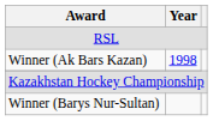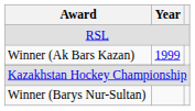Winner (Ak Bars Kazan) | Year: 1998 -> 1999
